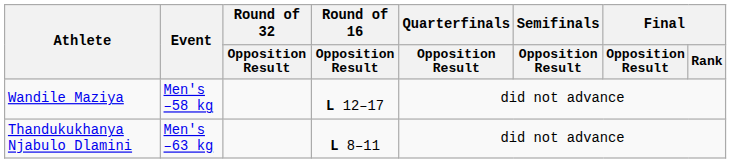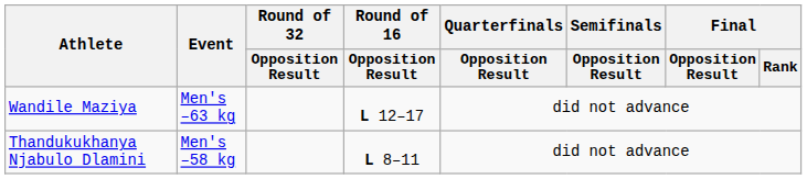Wandile Maziya | Event: Men's –58 kg -> Men's –63 kg
Thandukukhanya Njabulo Dlamini | Event: Men's –63 kg -> Men's –58 kg
